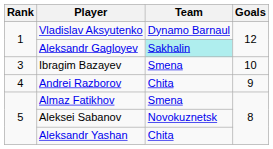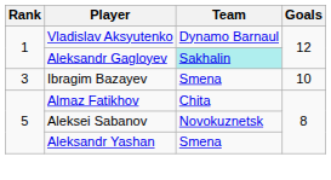- row: 4 | Andrei Razborov | Chita | 9
Almaz Fatikhov | Team: Smena -> Chita
Aleksandr Yashan | Team: Chita -> Smena
